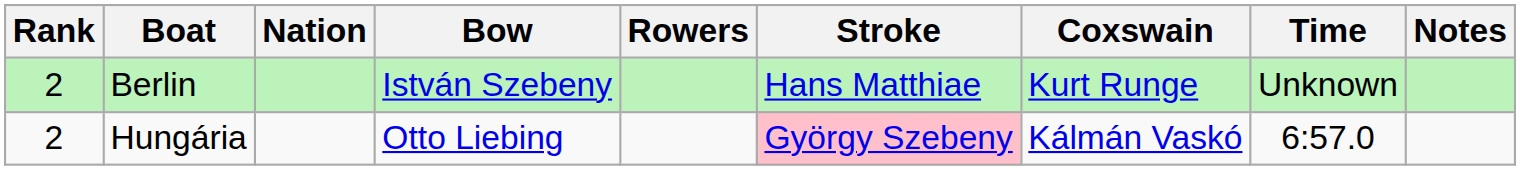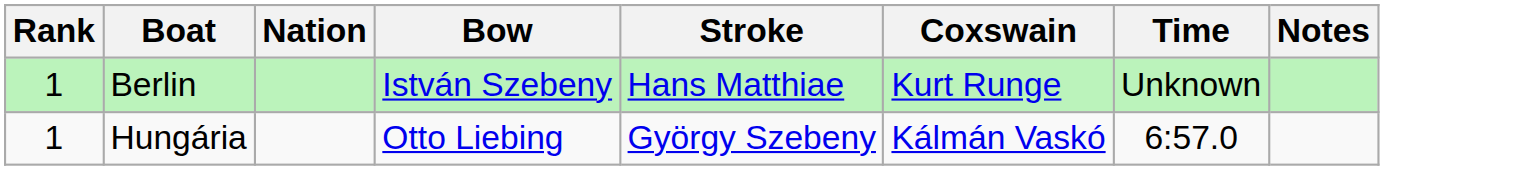- column: Rowers
Berlin | Rank: 2 -> 1
Hungária | Rank: 2 -> 1
Hungária | Stroke: pink background -> no background
